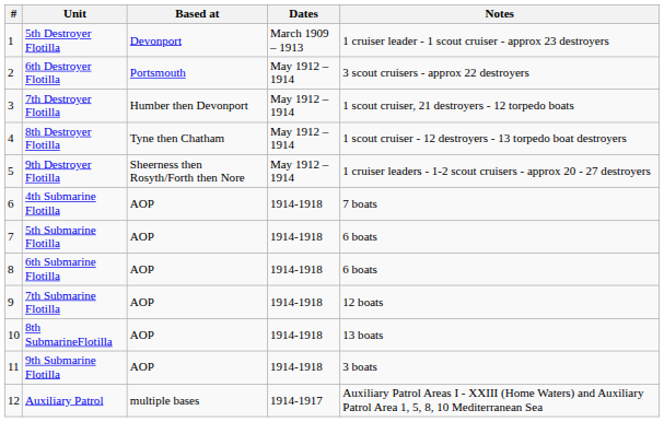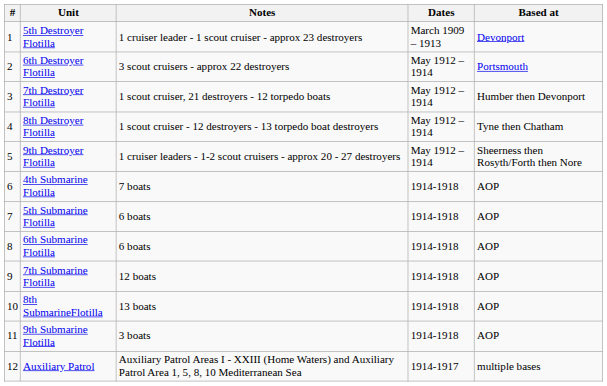columns swapped: Based at <-> Notes
